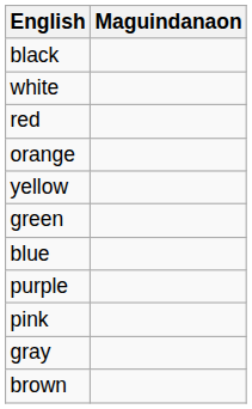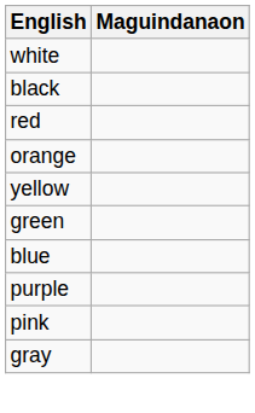rows swapped: black <-> white
- row: brown
